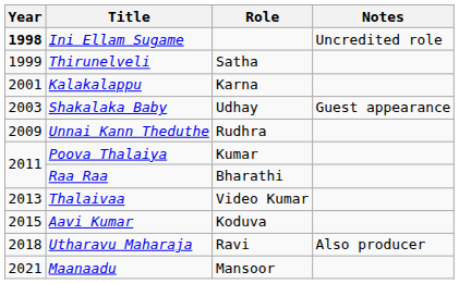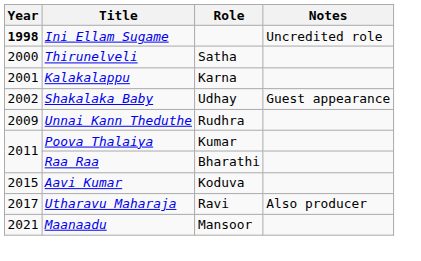Thirunelveli | Year: 1999 -> 2000
Shakalaka Baby | Year: 2003 -> 2002
- row: 2013 | Thalaivaa | Video Kumar
Utharavu Maharaja | Year: 2018 -> 2017
